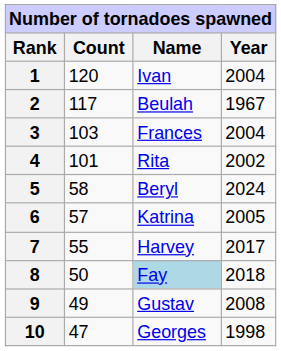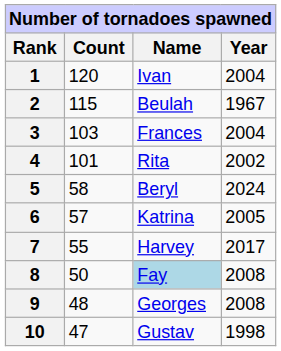2 | Count: 117 -> 115
8 | Year: 2018 -> 2008
9 | Count: 49 -> 48
9 | Name: Gustav -> Georges
10 | Name: Georges -> Gustav
